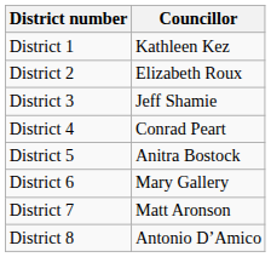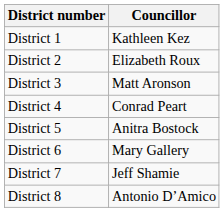District 3 | Councillor: Jeff Shamie -> Matt Aronson
District 7 | Councillor: Matt Aronson -> Jeff Shamie
